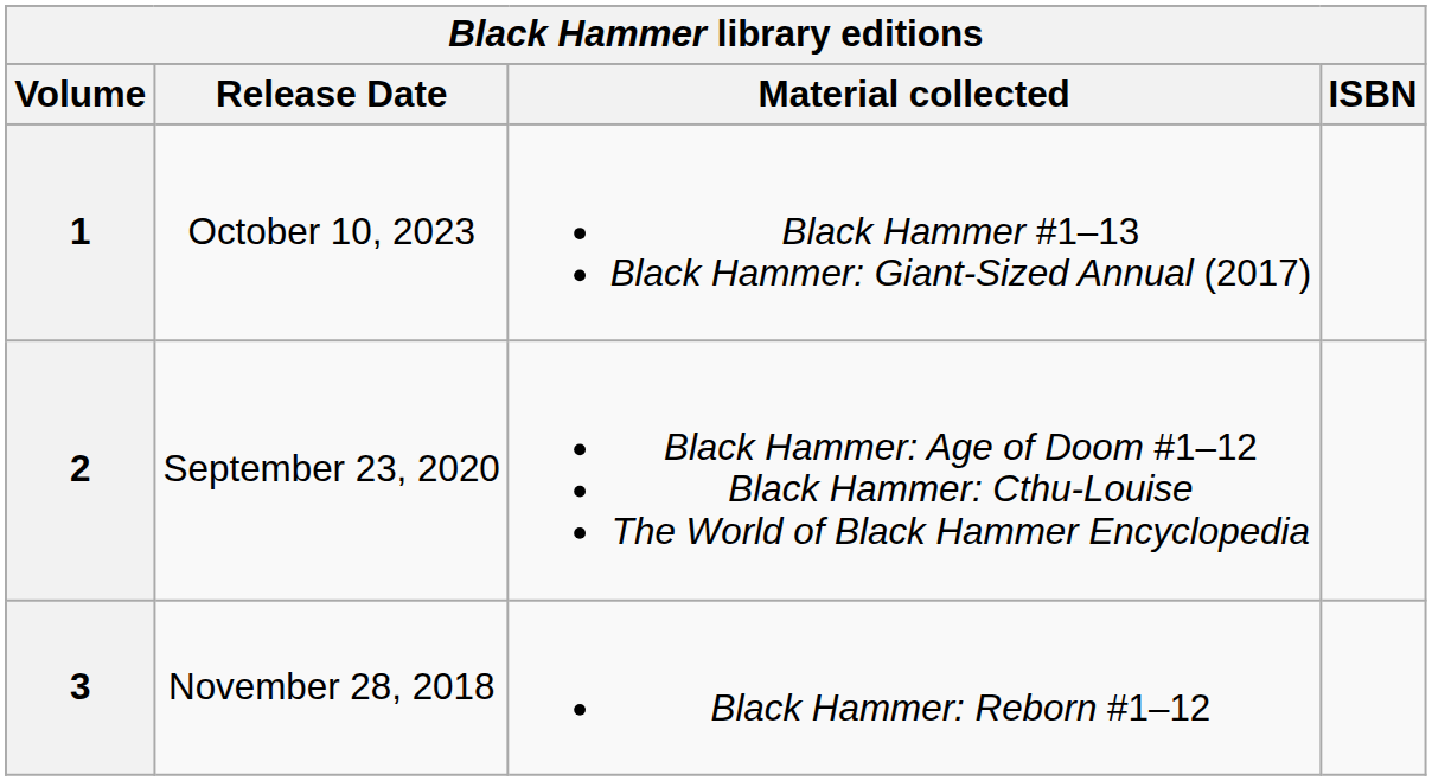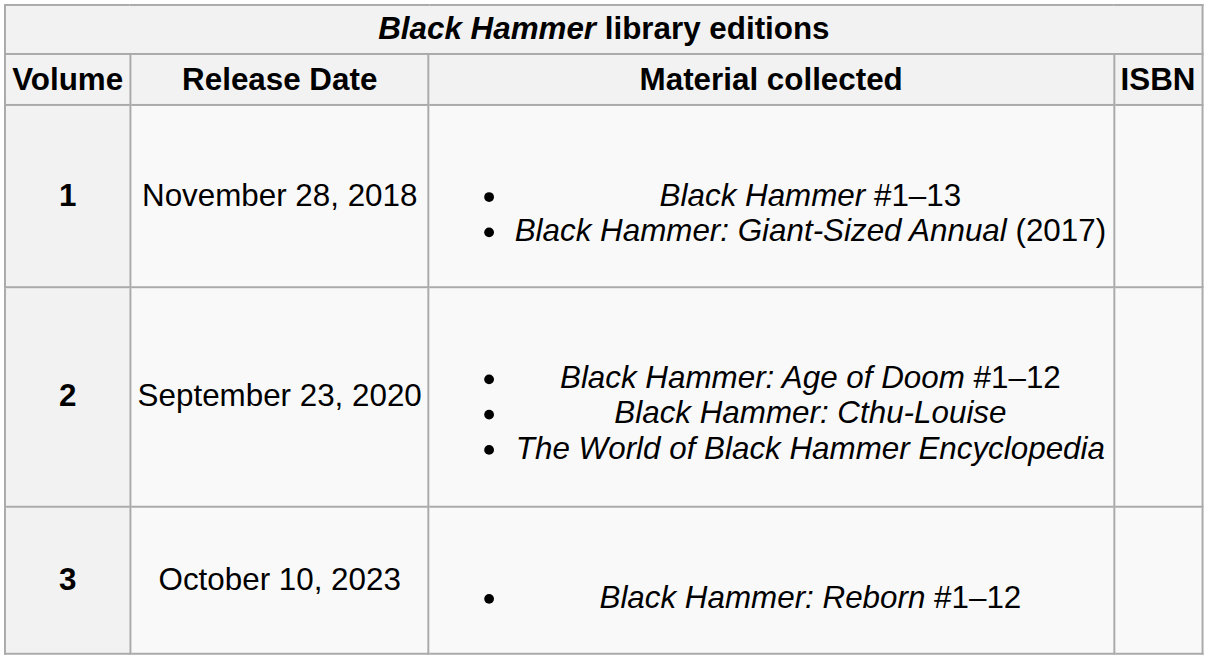1 | Release Date: October 10, 2023 -> November 28, 2018
3 | Release Date: November 28, 2018 -> October 10, 2023
